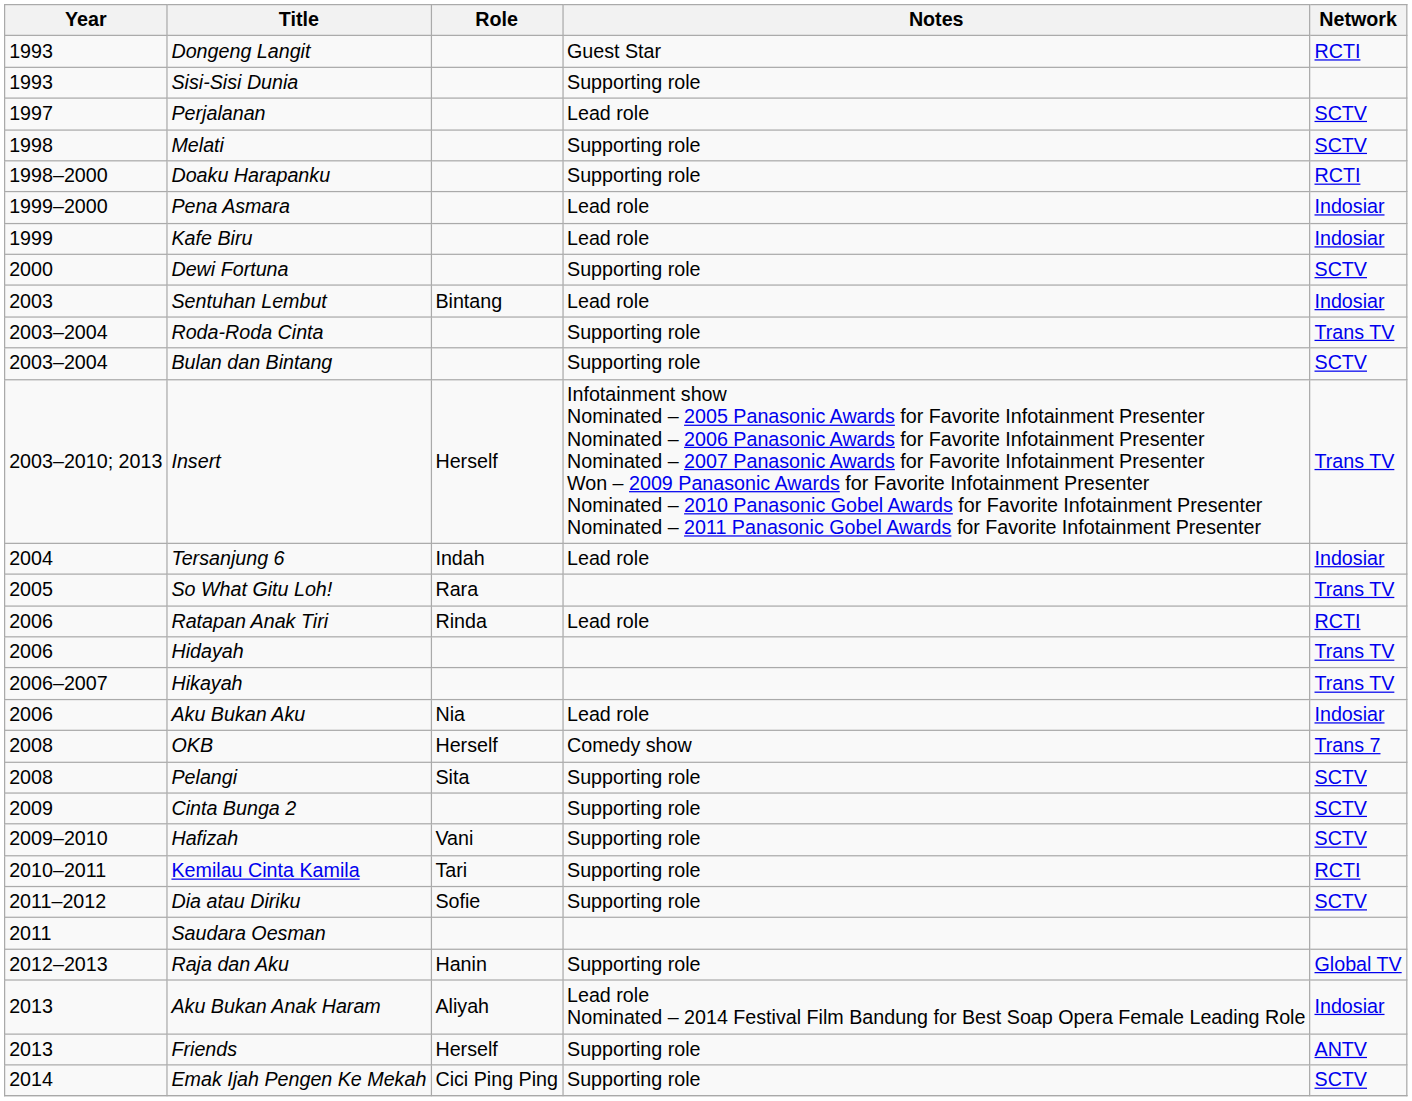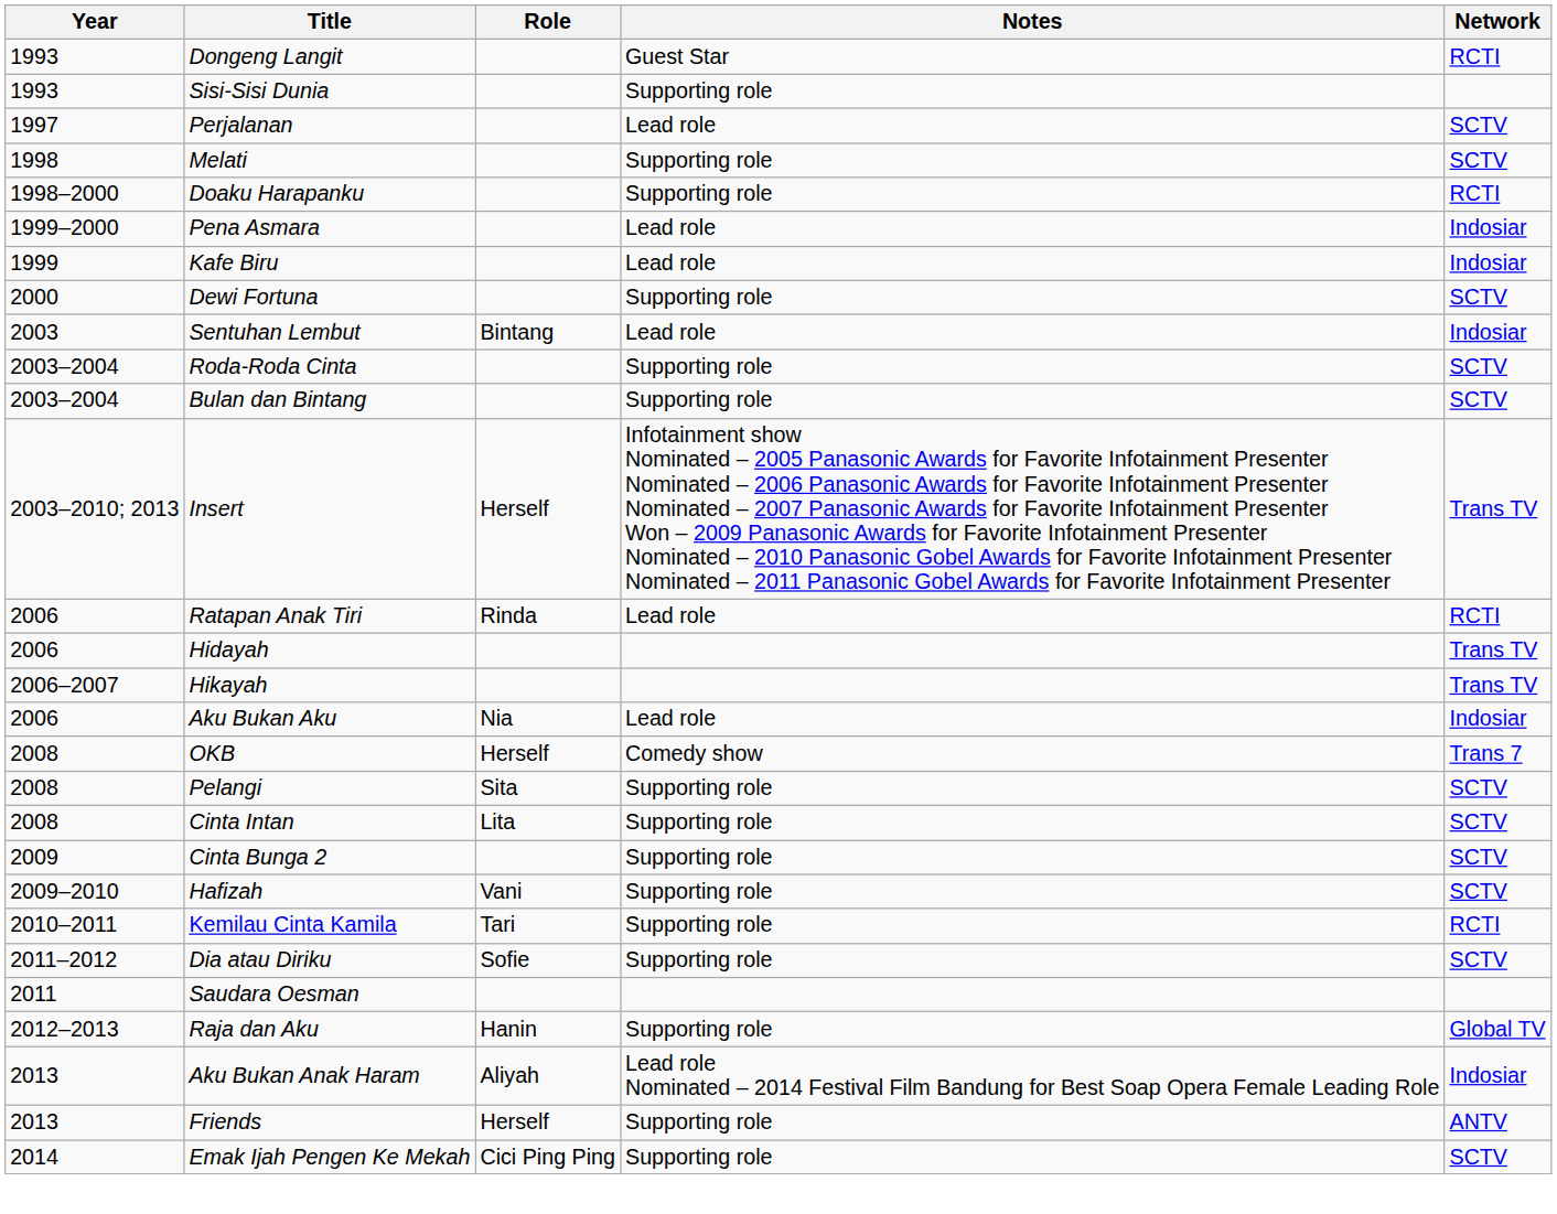Roda-Roda Cinta | Network: Trans TV -> SCTV
- row: 2004 | Tersanjung 6 | Indah | Lead role | Indosiar
- row: 2005 | So What Gitu Loh! | Rara | Trans TV
+ row: 2008 | Cinta Intan | Lita | Supporting role | SCTV
